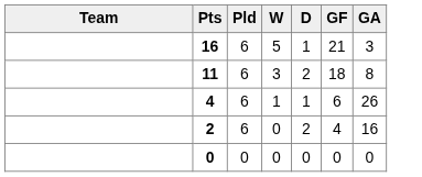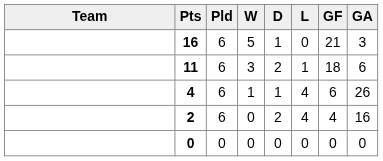+ column: L | 0 | 1 | 4 | 4 | 0
11 | GA: 8 -> 6
